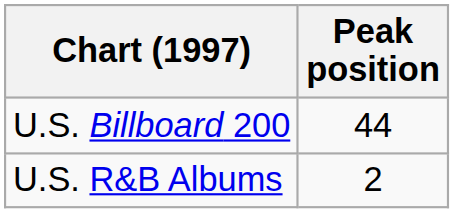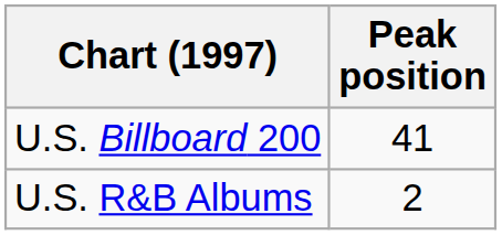U.S. Billboard 200 | Peak position: 44 -> 41
